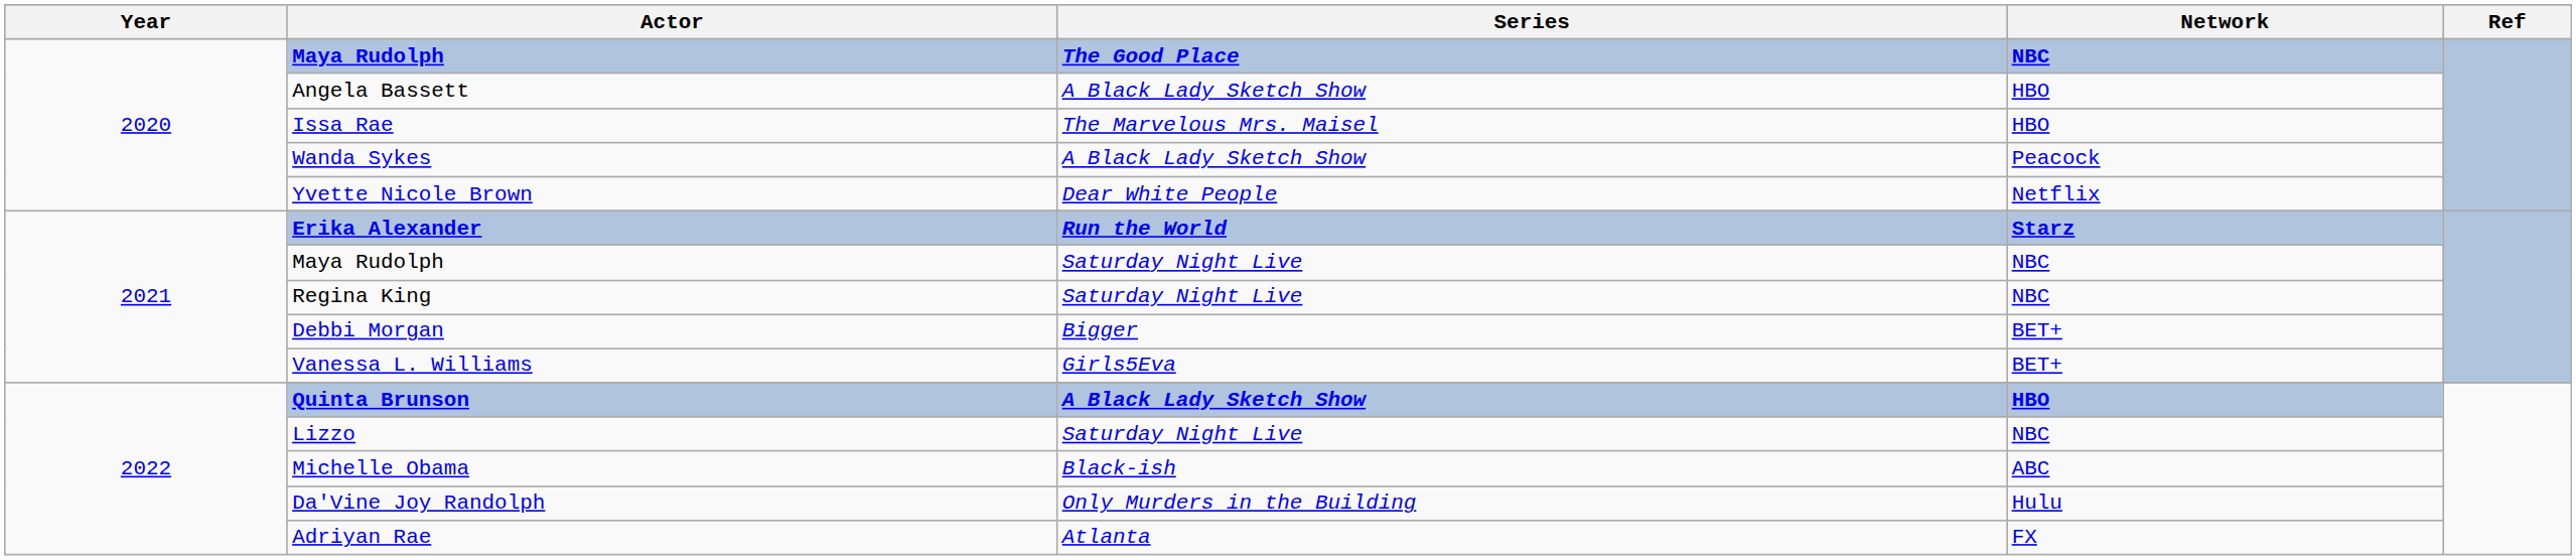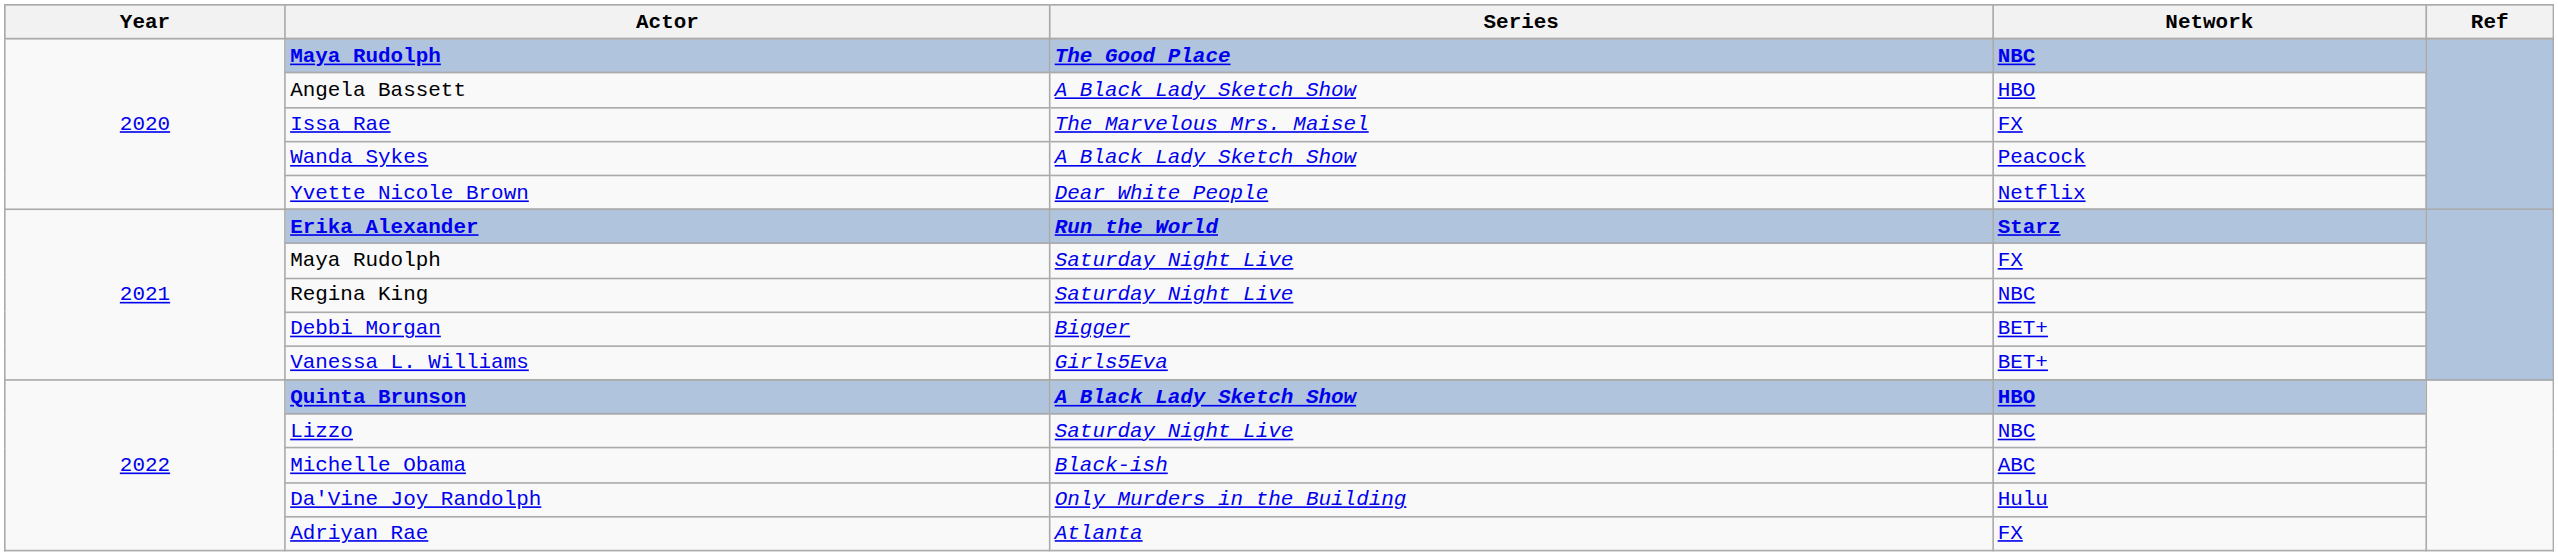Issa Rae | Network: HBO -> FX
2021 / Maya Rudolph | Network: NBC -> FX
